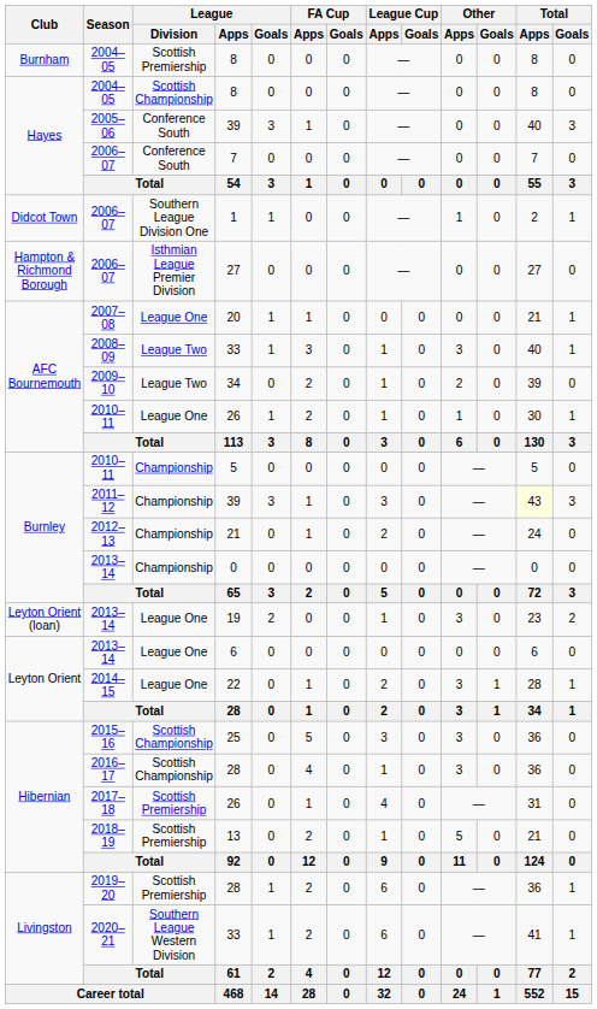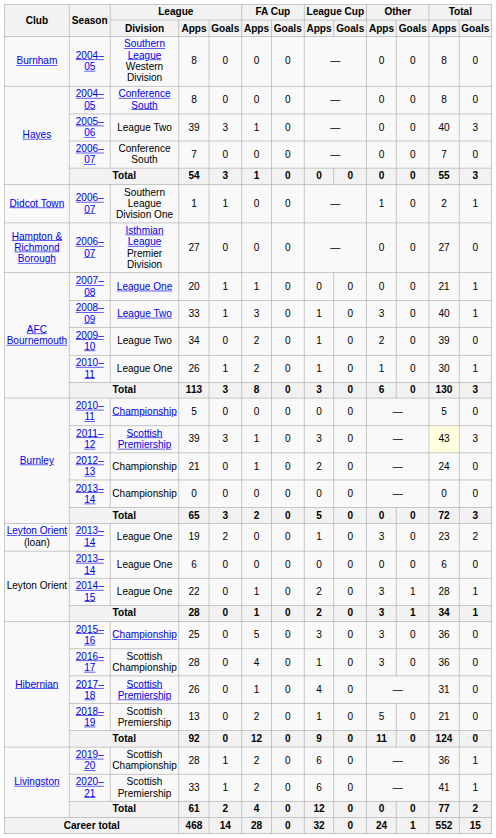Burnham / 8 | League / Division: Scottish Premiership -> Southern League Western Division
Hayes / 8 | League / Division: Scottish Championship -> Conference South
Hayes / 39 | League / Division: Conference South -> League Two
Burnley / 39 | League / Division: Championship -> Scottish Premiership
25 | League / Division: Scottish Championship -> Championship
Livingston / 28 | League / Division: Scottish Premiership -> Scottish Championship
Livingston / 33 | League / Division: Southern League Western Division -> Scottish Premiership
